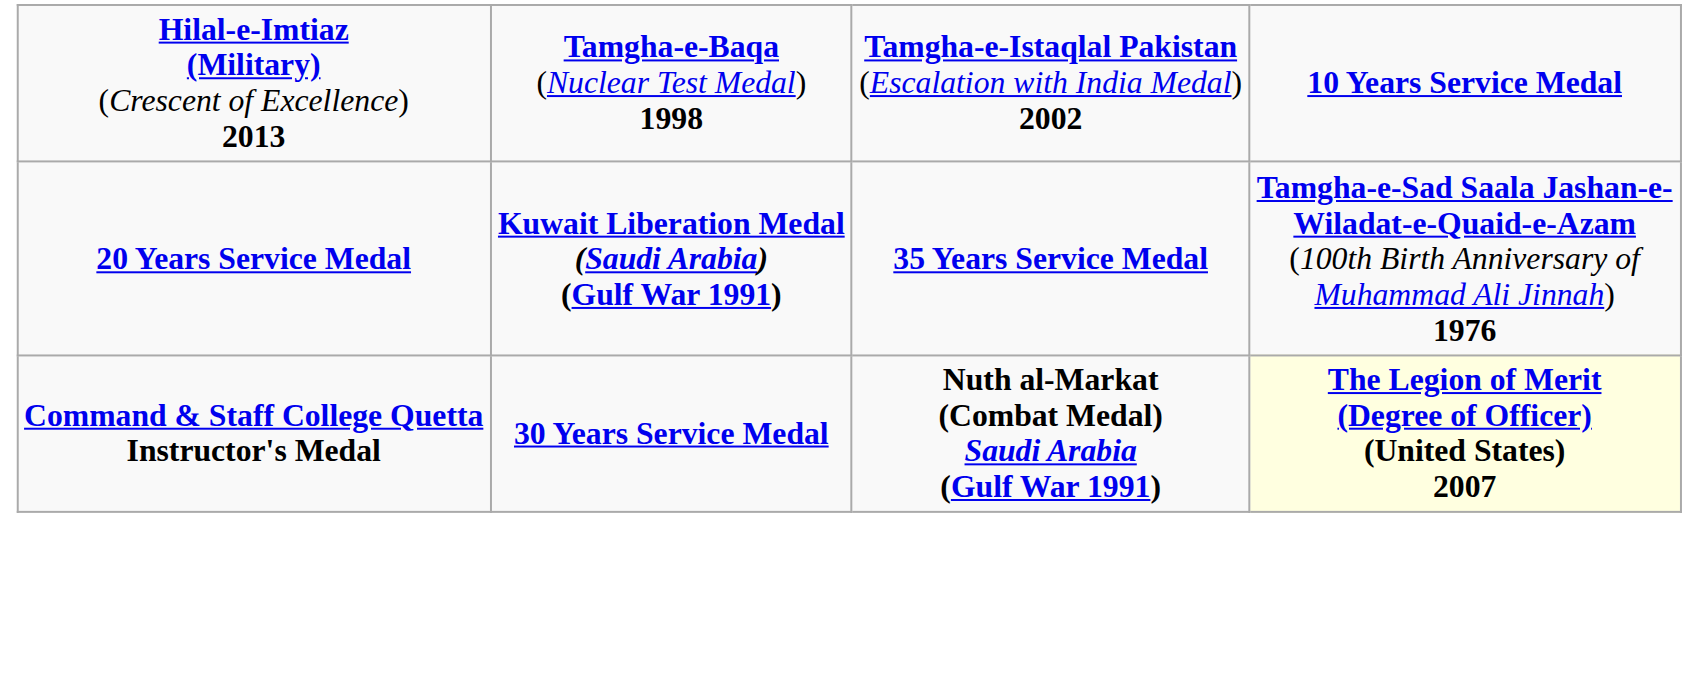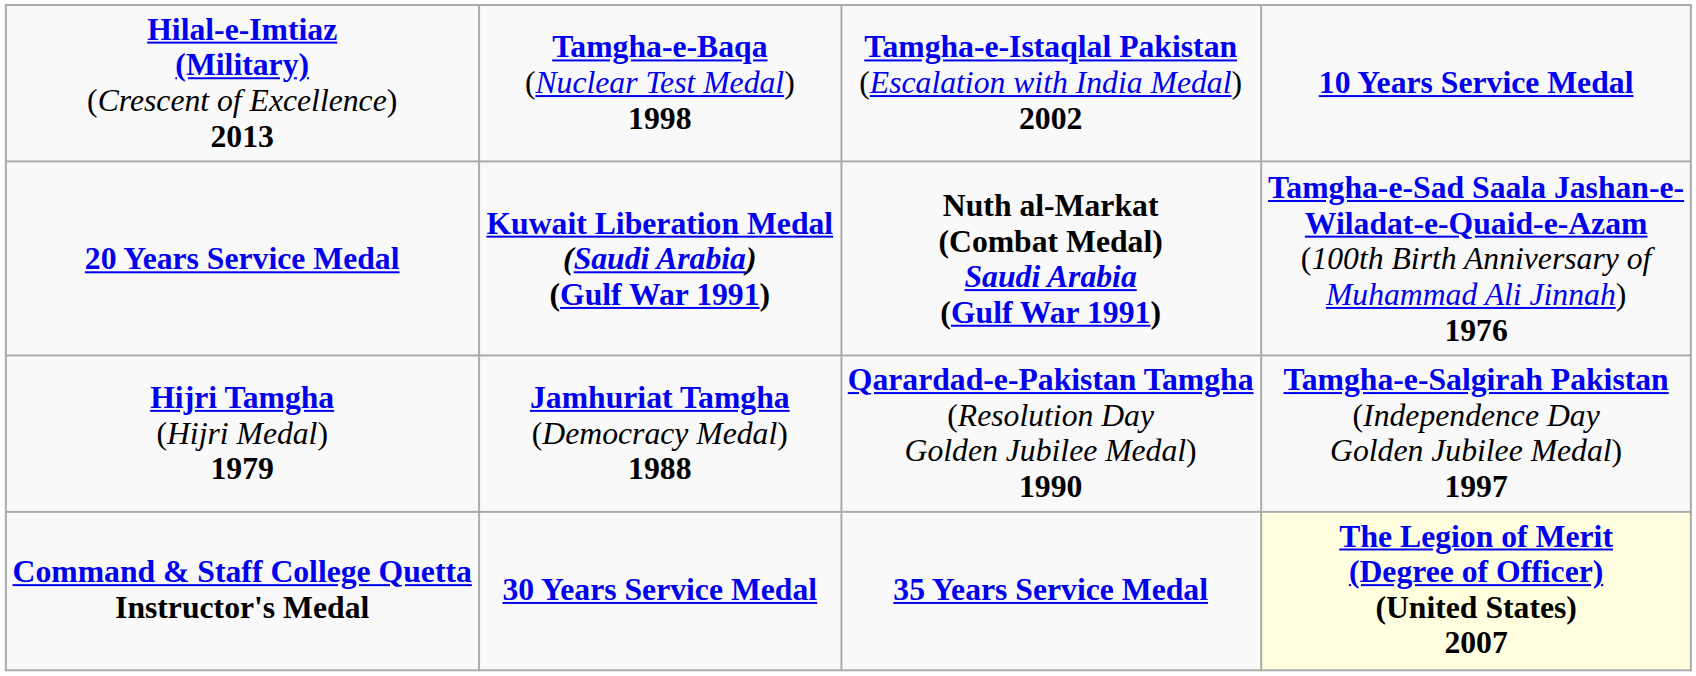20 Years Service Medal | column 3: 35 Years Service Medal -> Nuth al-Markat (Combat Medal) Saudi Arabia (Gulf War 1991)
+ row: Hijri Tamgha (Hijri Medal) 1979 | Jamhuriat Tamgha (Democracy Medal) 1988 | Qarardad-e-Pakistan Tamgha (Resolution Day Golden Jubilee Medal) 1990 | Tamgha-e-Salgirah Pakistan (Independence Day Golden Jubilee Medal) 1997
Command & Staff College Quetta Instructor's Medal | column 3: Nuth al-Markat (Combat Medal) Saudi Arabia (Gulf War 1991) -> 35 Years Service Medal
